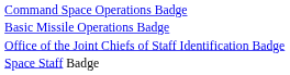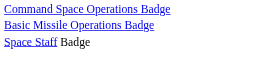- row: Office of the Joint Chiefs of Staff Identification Badge
